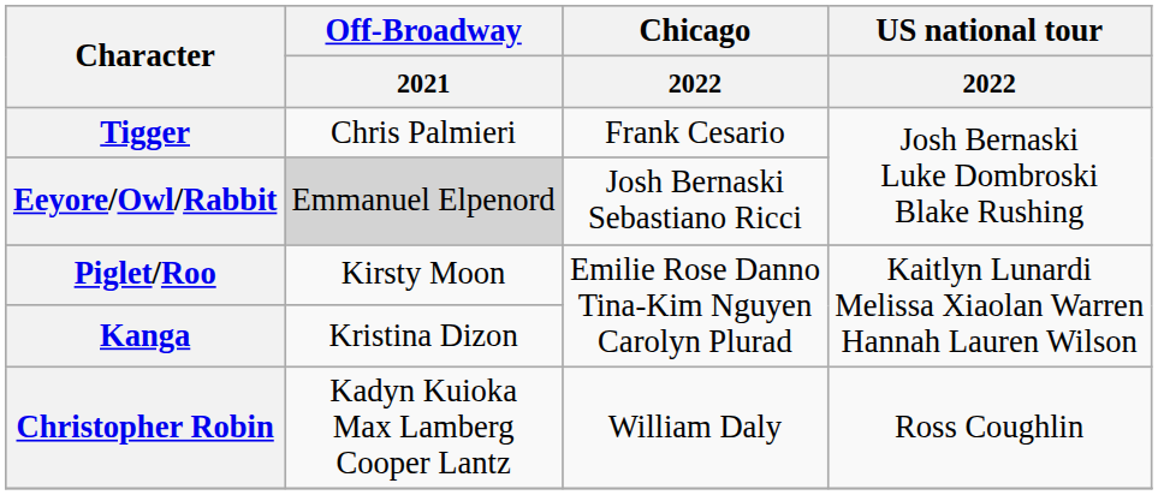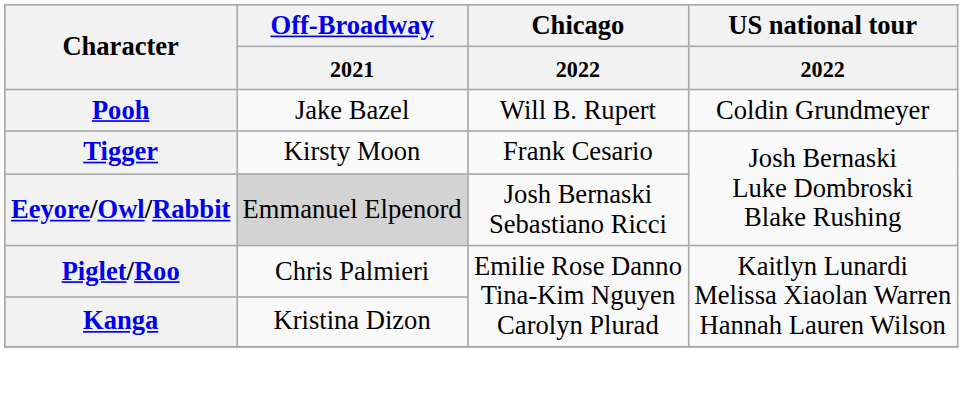+ row: Pooh | Jake Bazel | Will B. Rupert | Coldin Grundmeyer
Tigger | Off-Broadway / 2021: Chris Palmieri -> Kirsty Moon
Piglet/Roo | Off-Broadway / 2021: Kirsty Moon -> Chris Palmieri
- row: Christopher Robin | Kadyn Kuioka Max Lamberg Cooper Lantz | William Daly | Ross Coughlin
